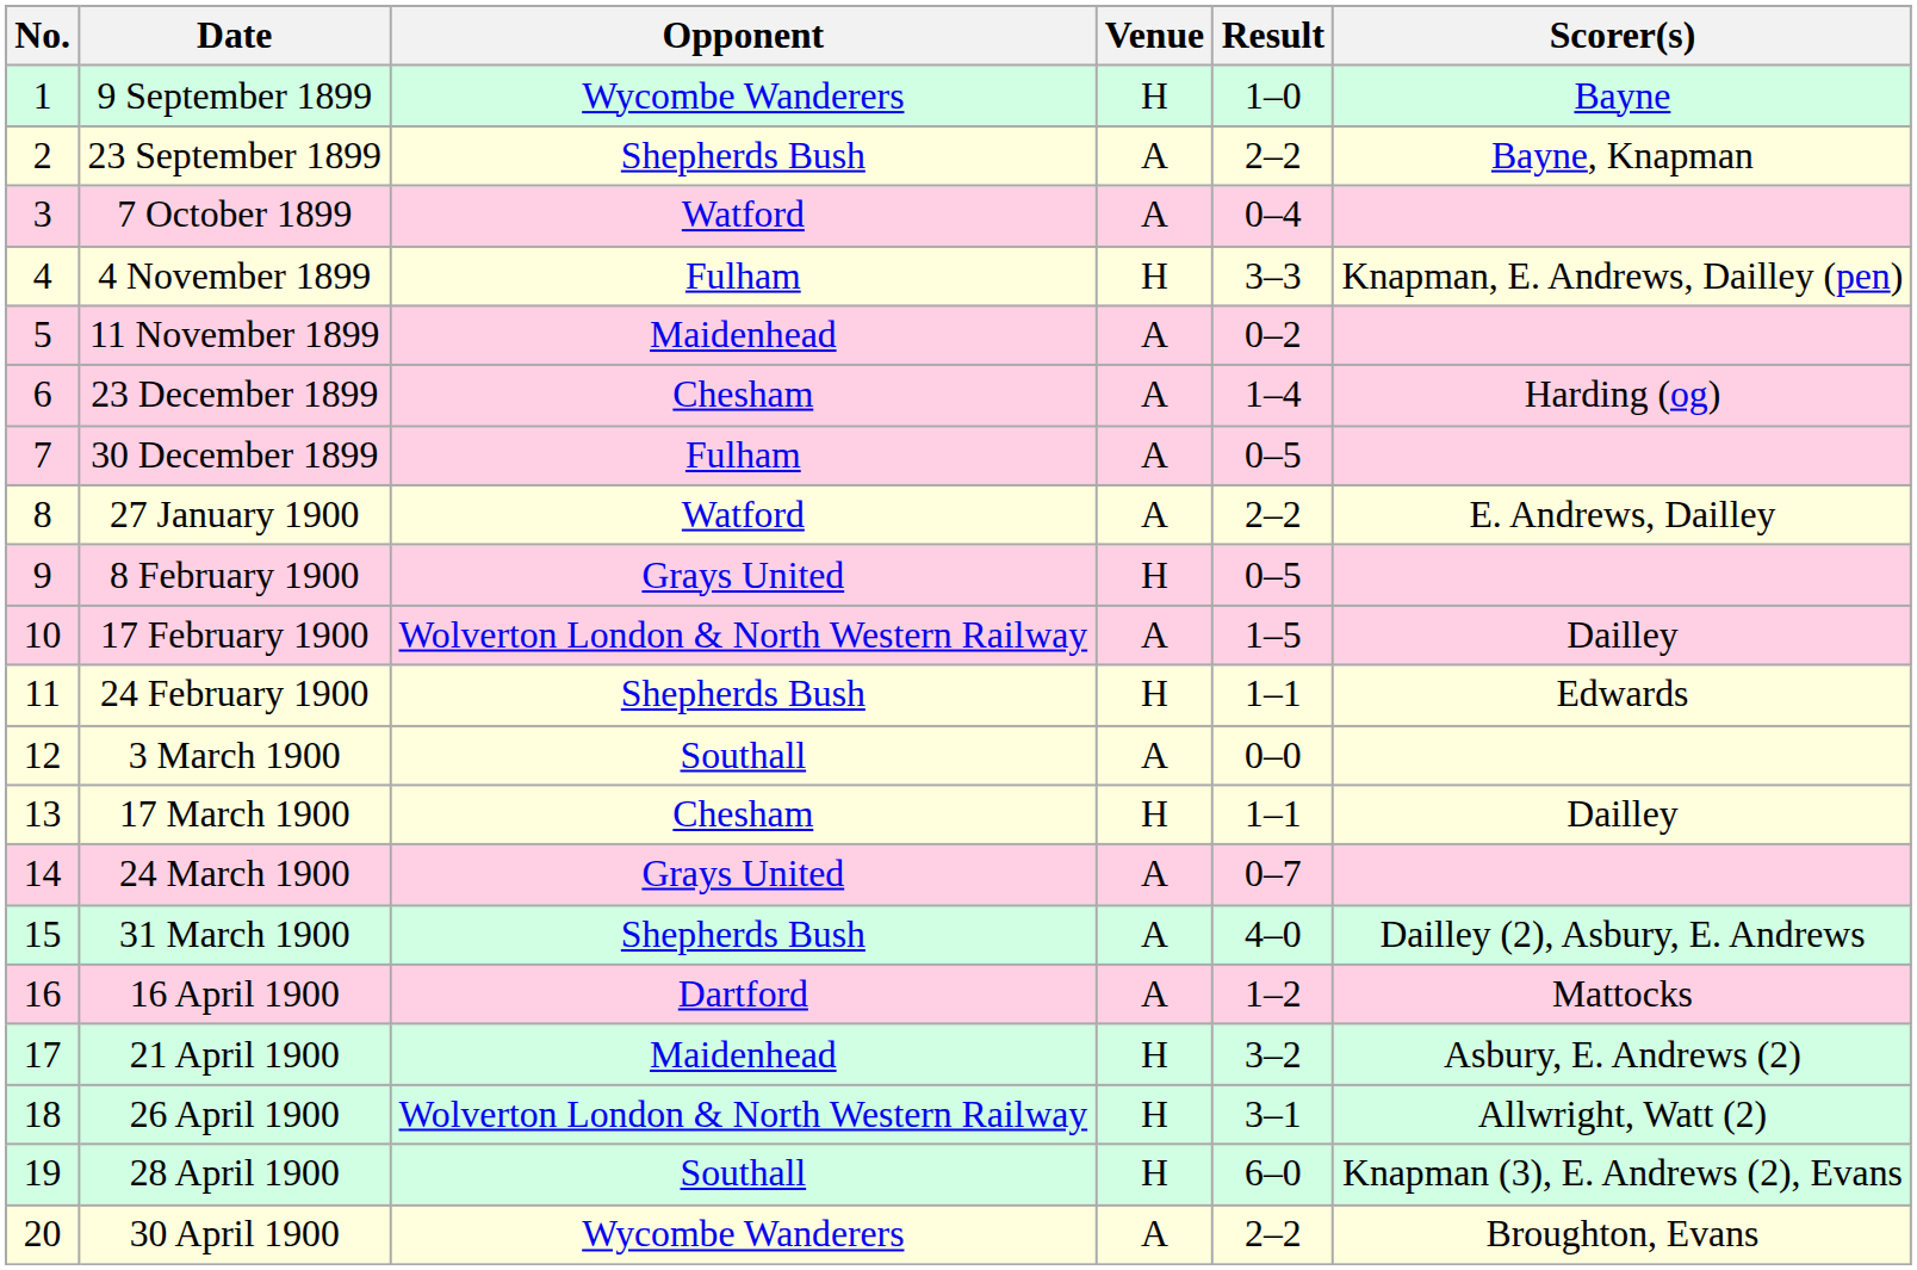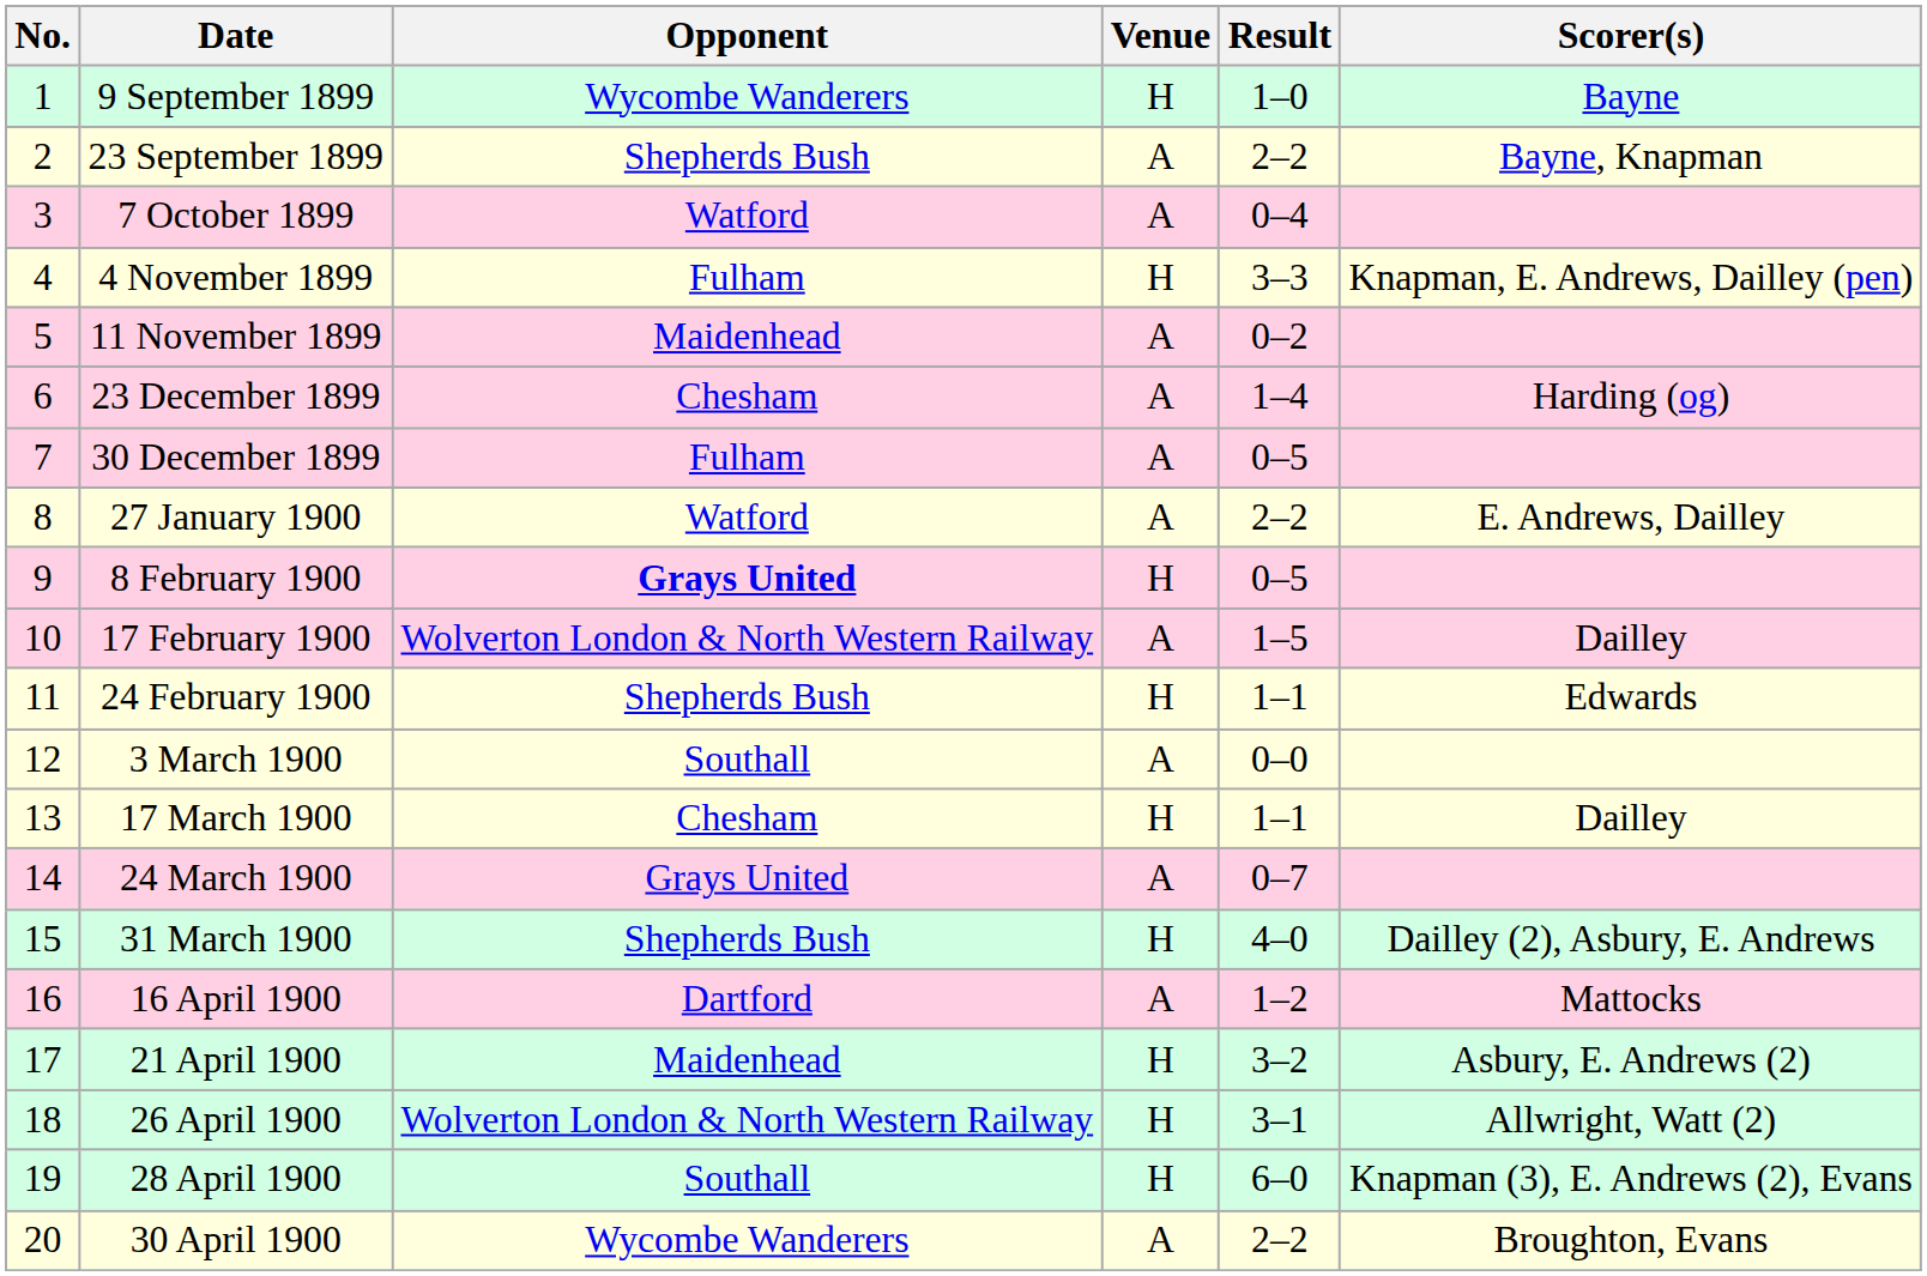8 February 1900 | Opponent: normal -> bold
31 March 1900 | Venue: A -> H
